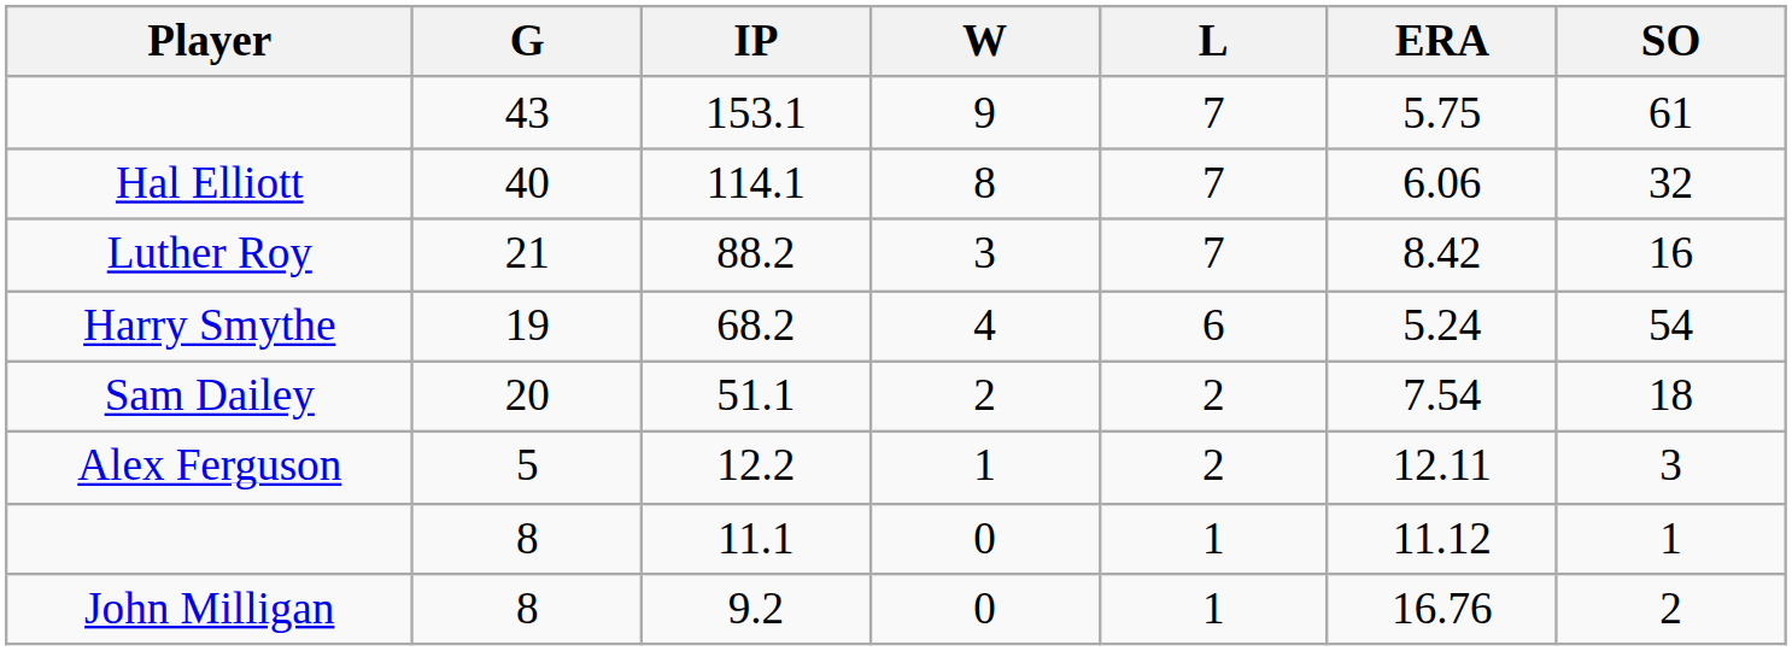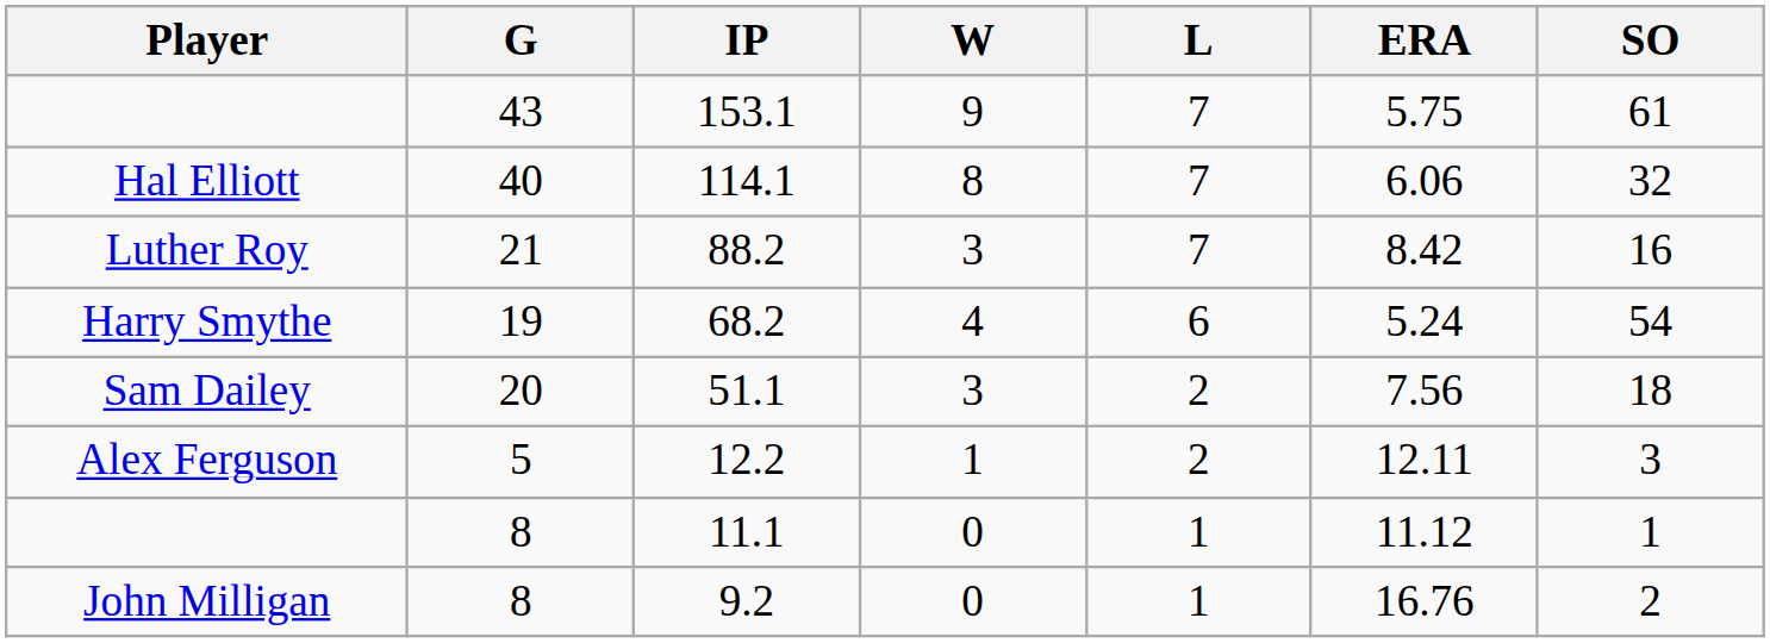51.1 | W: 2 -> 3
51.1 | ERA: 7.54 -> 7.56
